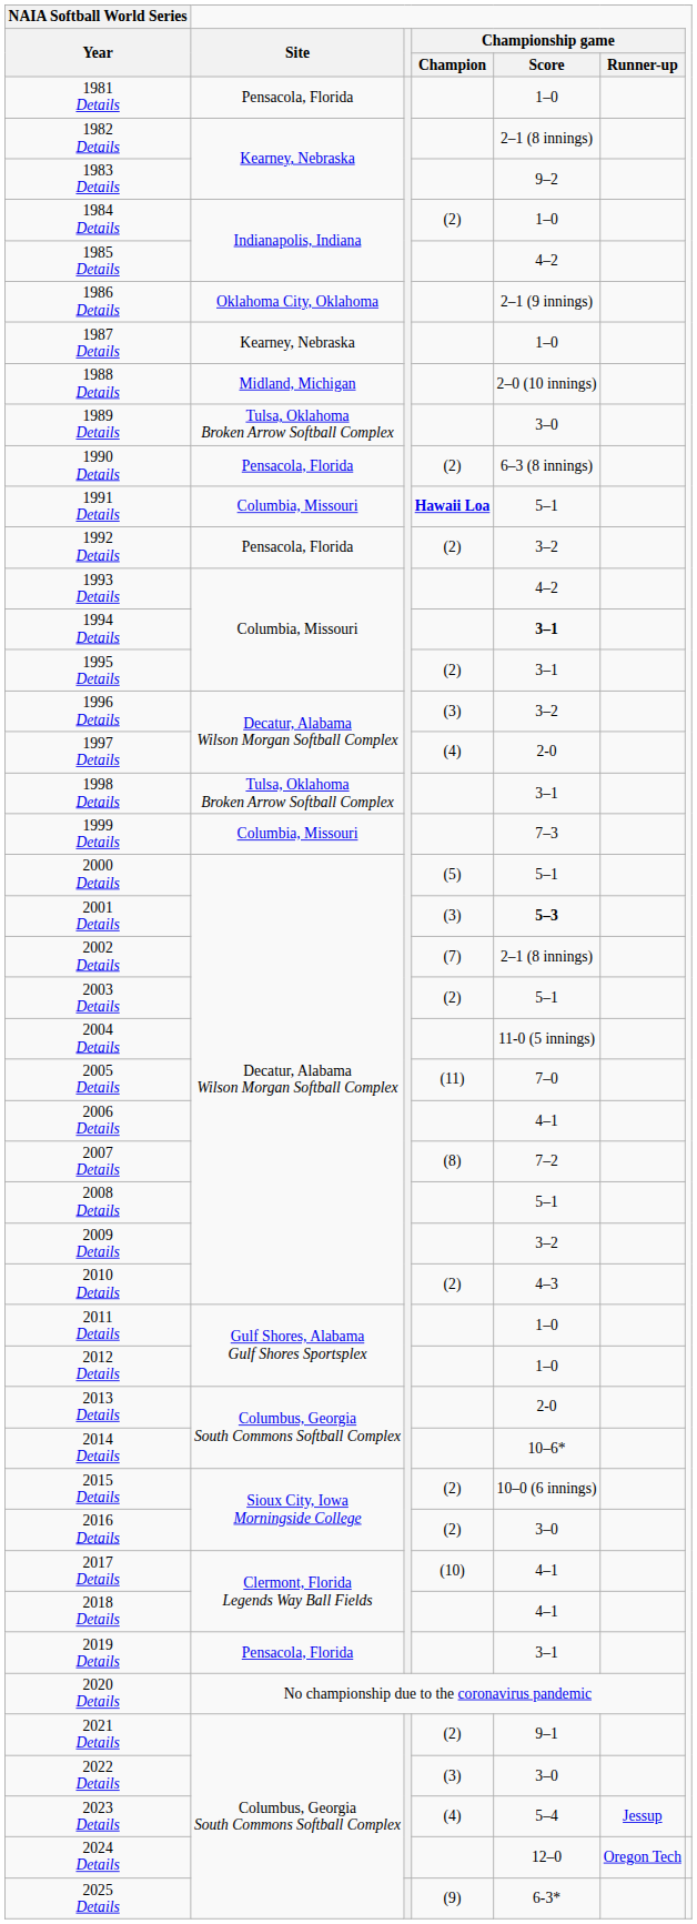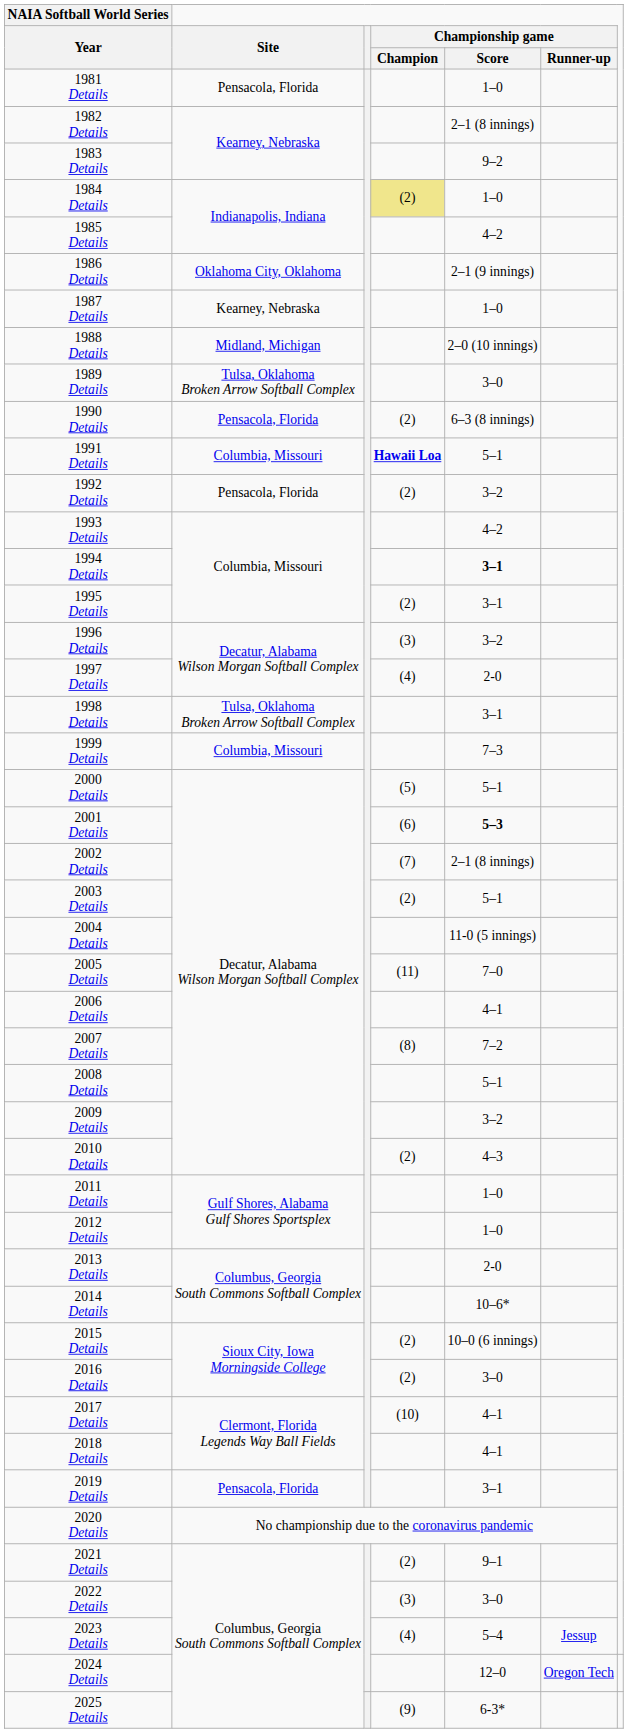1984 Details | Championship game / Champion: no background -> khaki background
2001 Details | Championship game / Champion: (3) -> (6)
